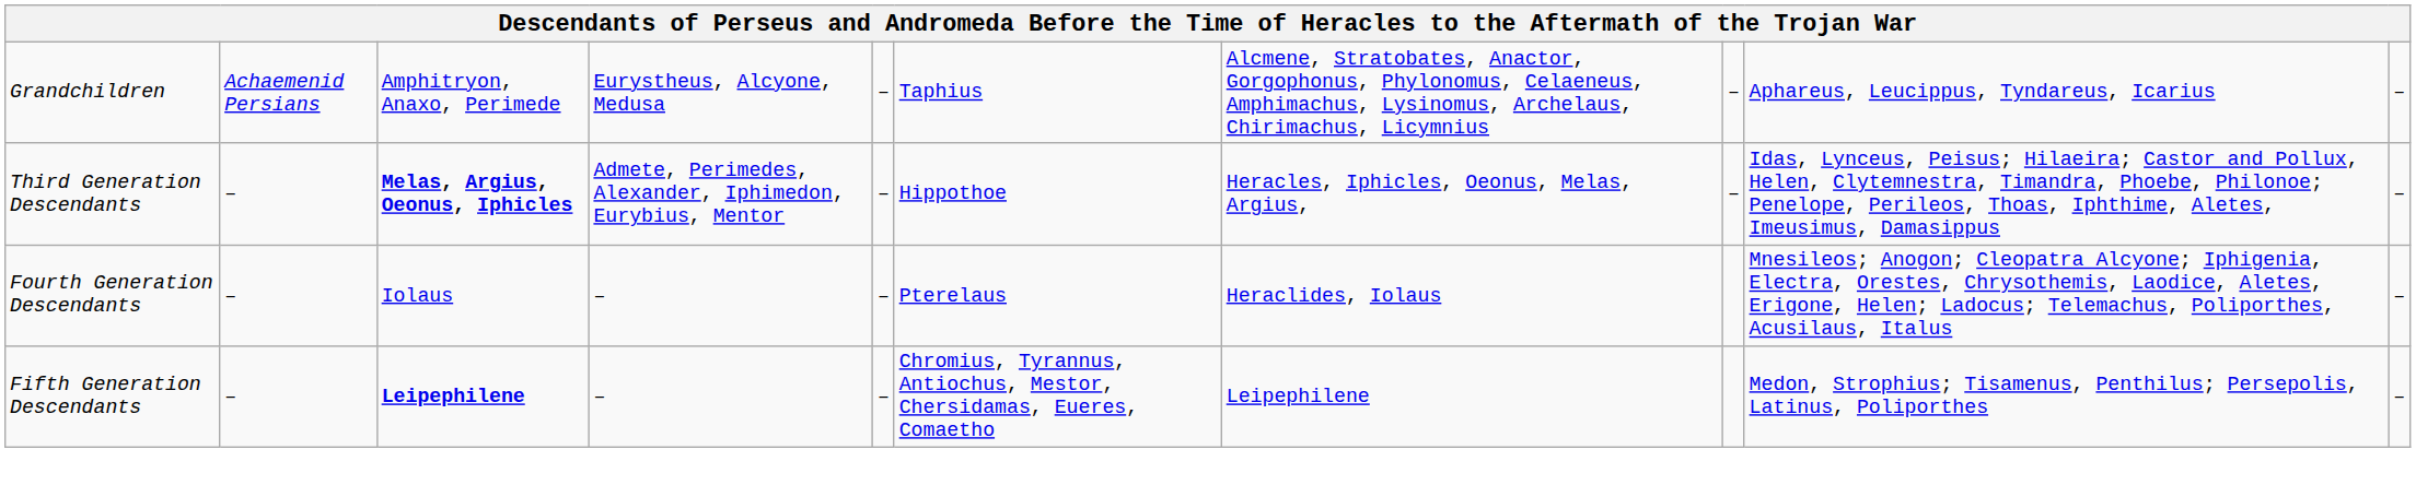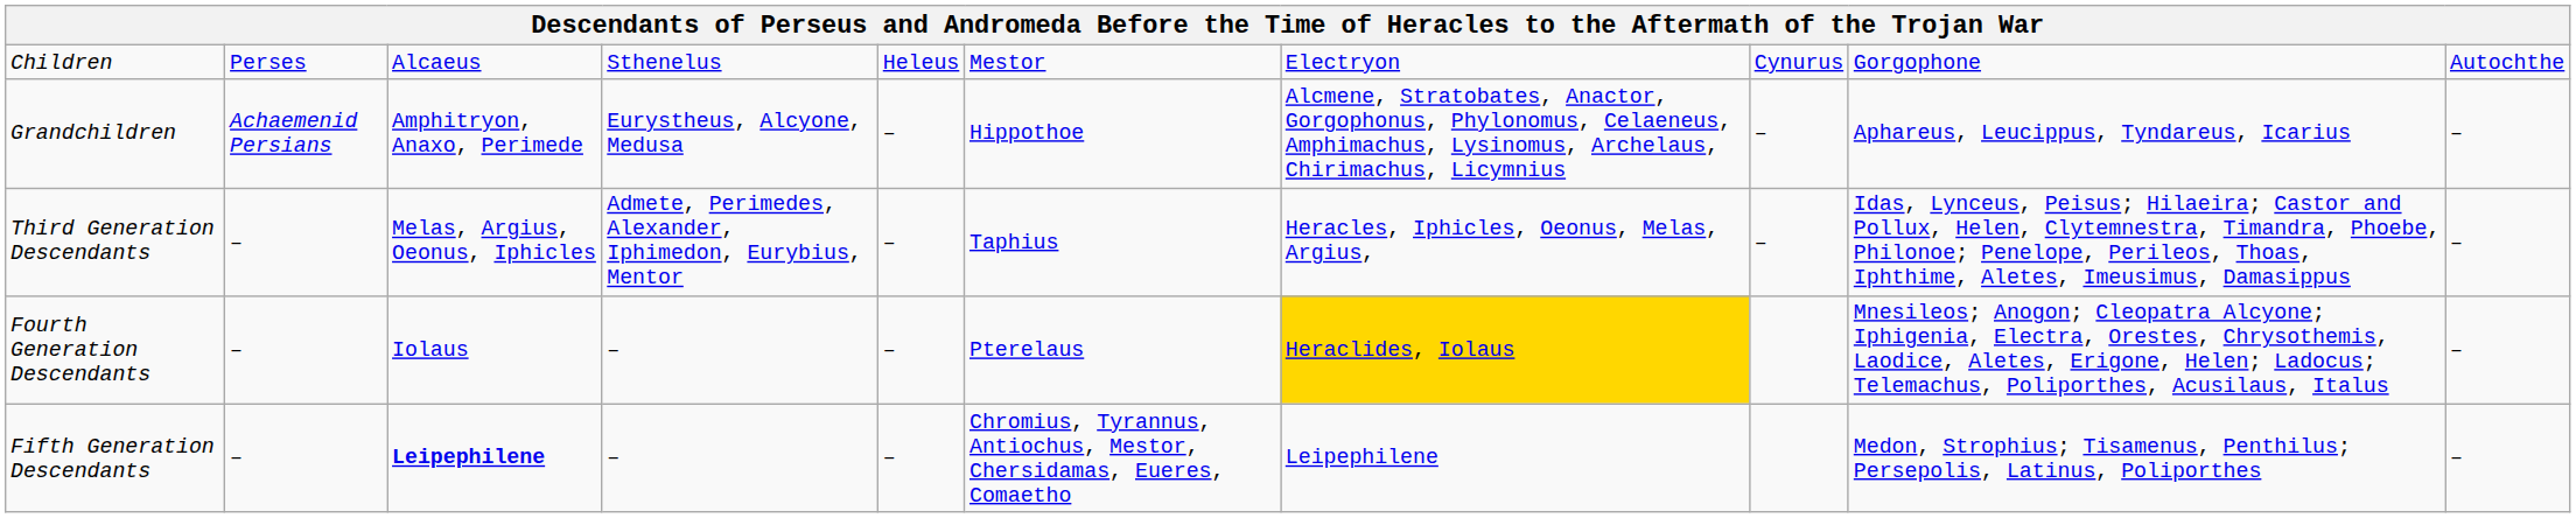+ row: Children | Perses | Alcaeus | Sthenelus | Heleus | Mestor | Electryon | Cynurus | Gorgophone | Autochthe
Grandchildren | column 6: Taphius -> Hippothoe
Third Generation Descendants | column 3: bold -> normal
Third Generation Descendants | column 6: Hippothoe -> Taphius
Fourth Generation Descendants | column 7: no background -> gold background
